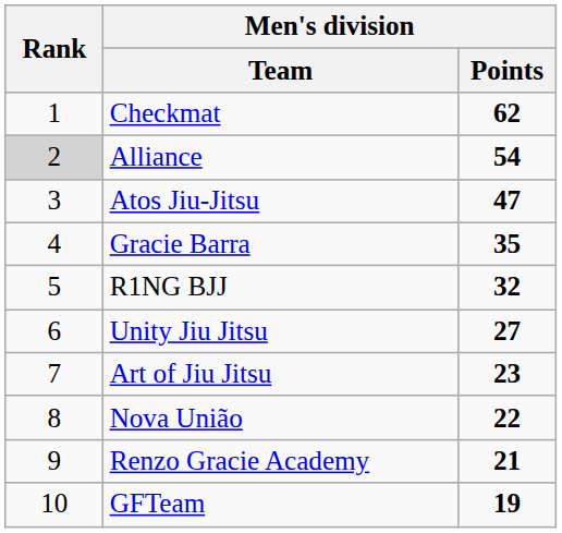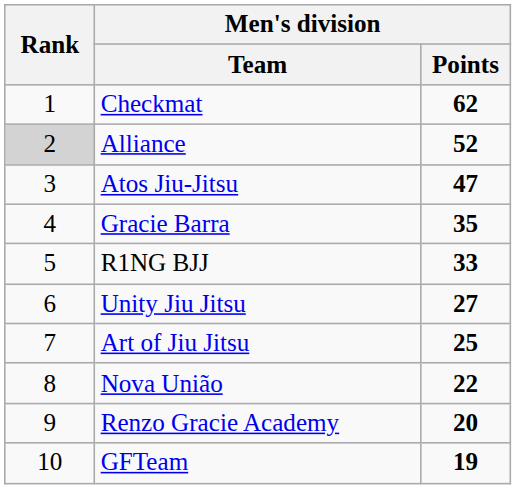Alliance | Men's division / Points: 54 -> 52
R1NG BJJ | Men's division / Points: 32 -> 33
Art of Jiu Jitsu | Men's division / Points: 23 -> 25
Renzo Gracie Academy | Men's division / Points: 21 -> 20
